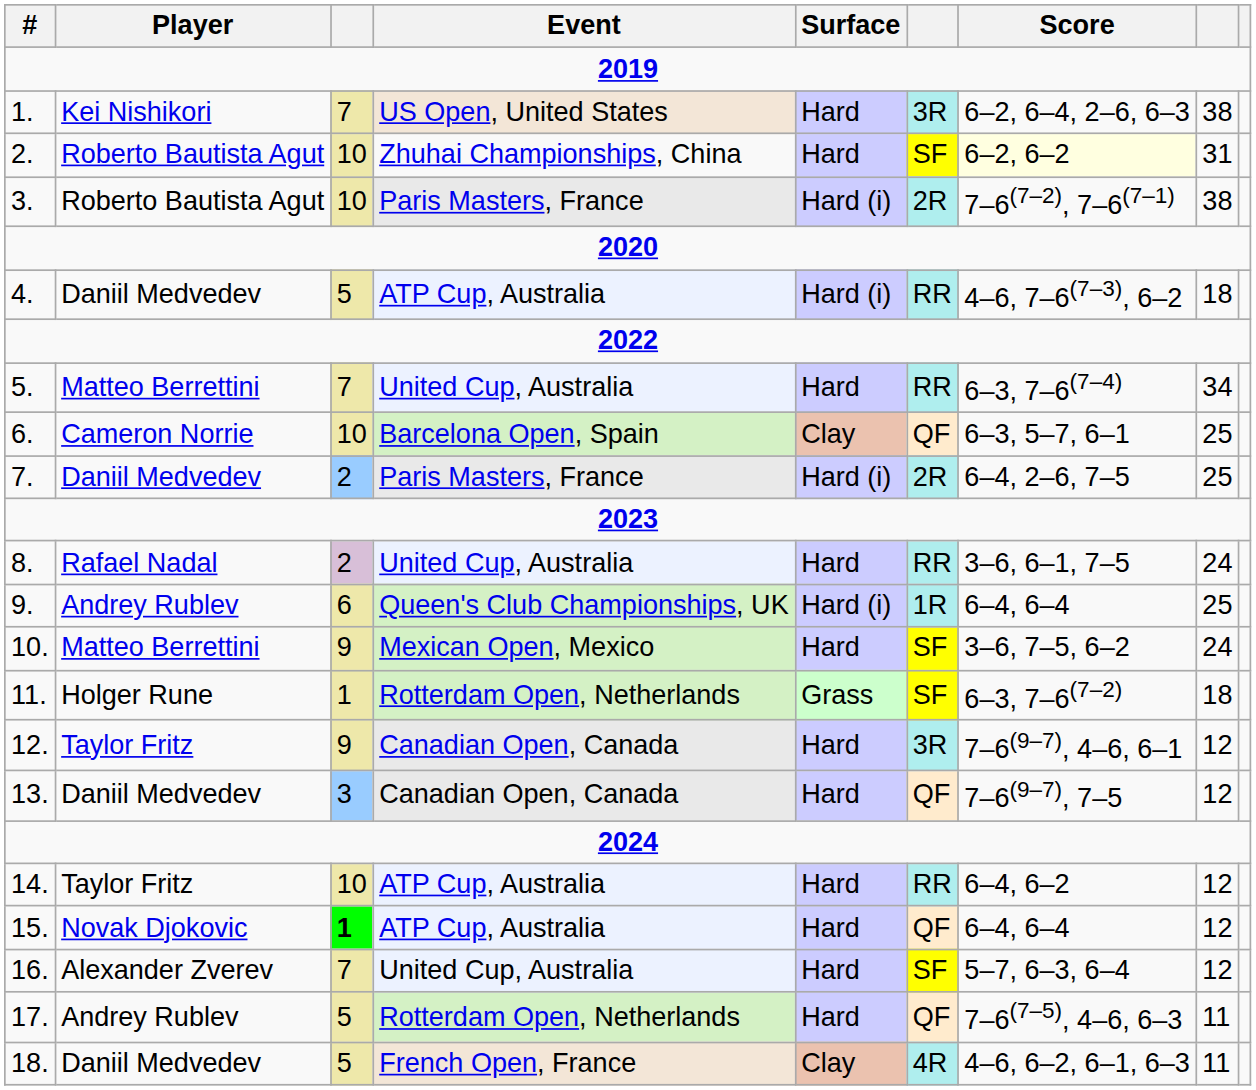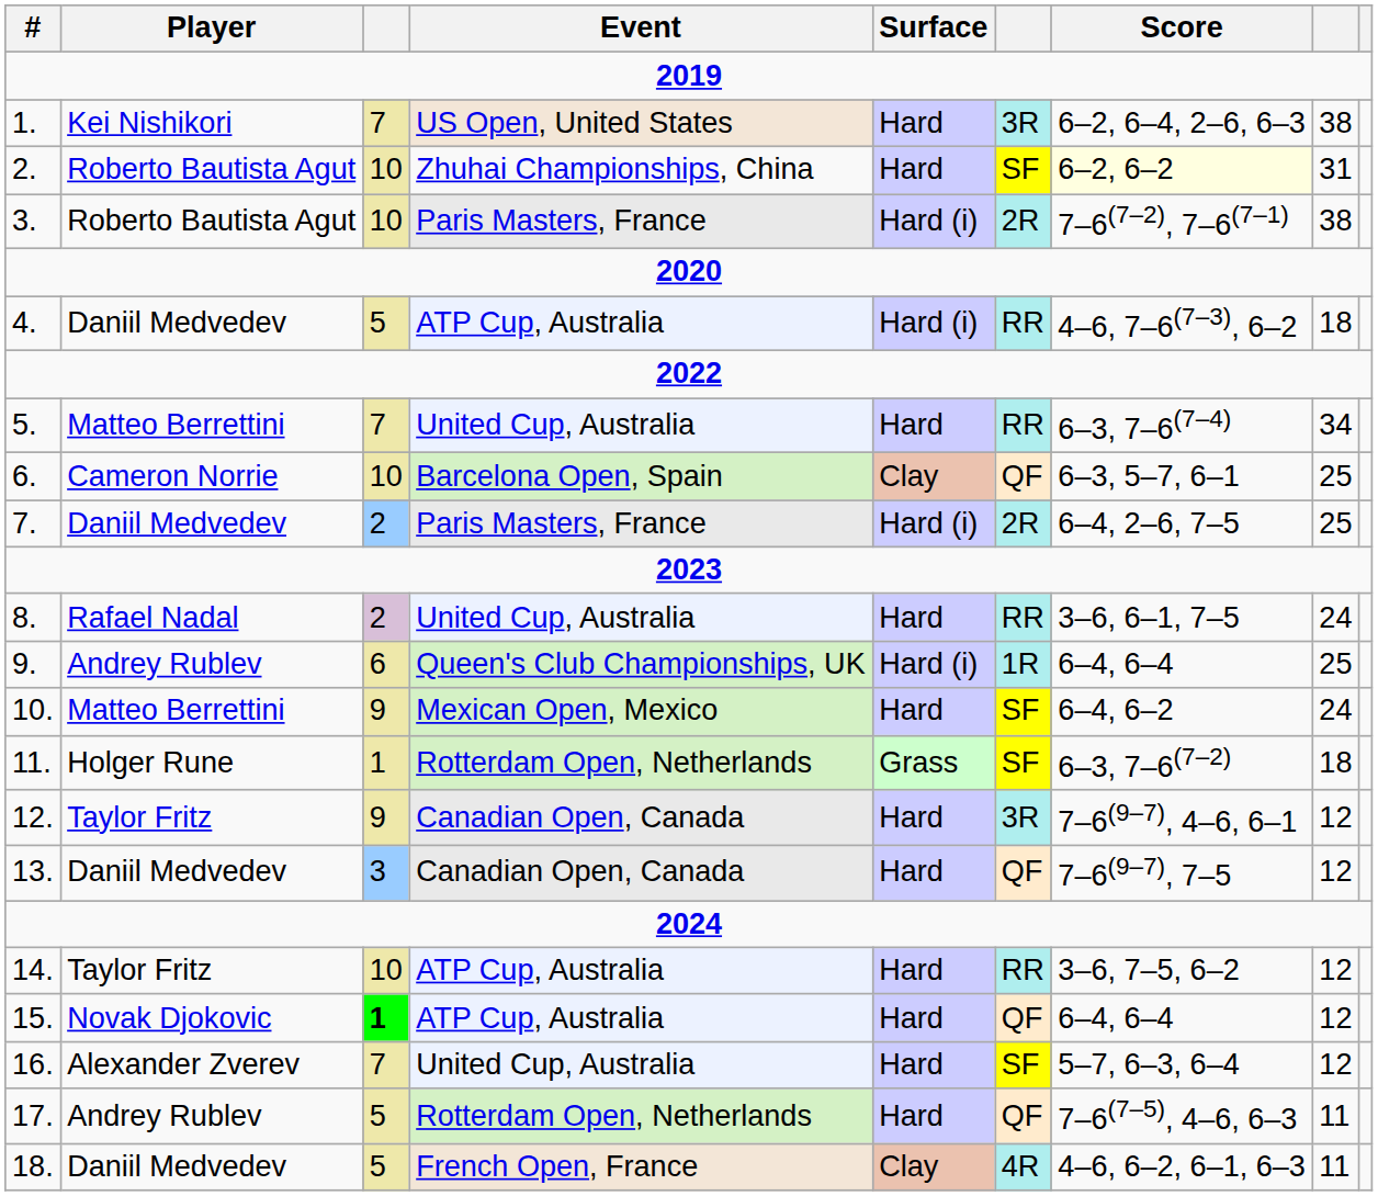10. | Score: 3–6, 7–5, 6–2 -> 6–4, 6–2
14. | Score: 6–4, 6–2 -> 3–6, 7–5, 6–2
